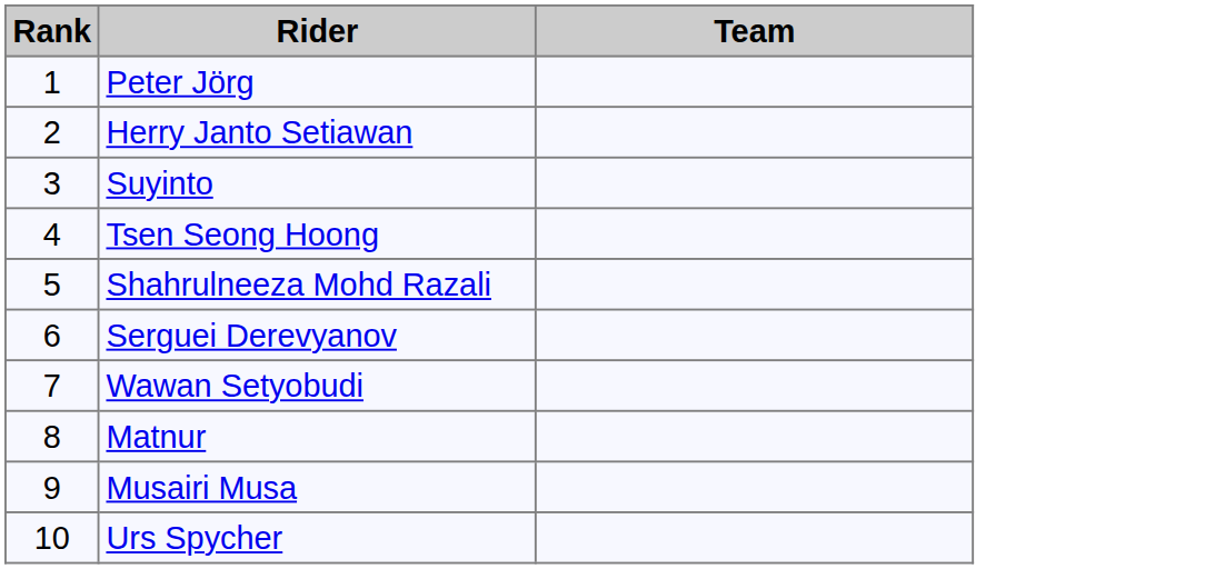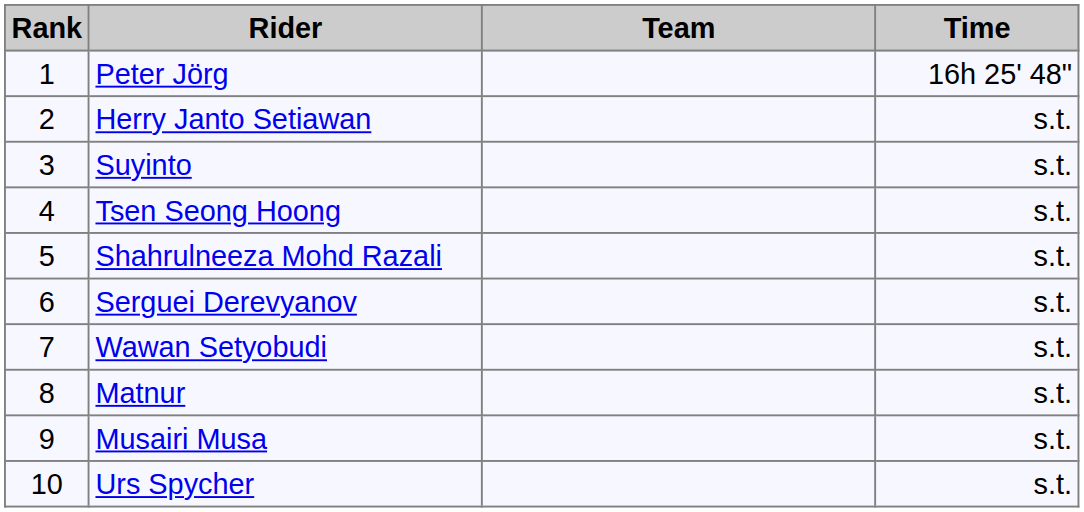+ column: Time | 16h 25' 48" | s.t. | s.t. | s.t. | s.t. | s.t. | s.t. | s.t. | s.t. | s.t.
